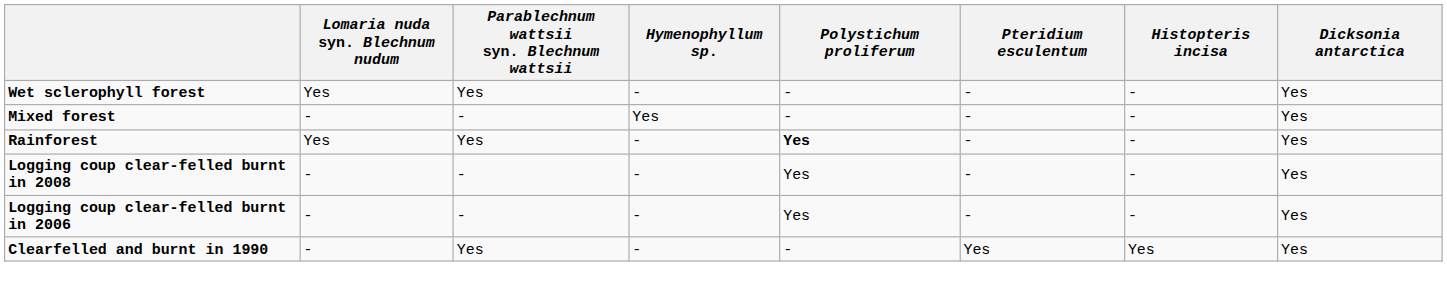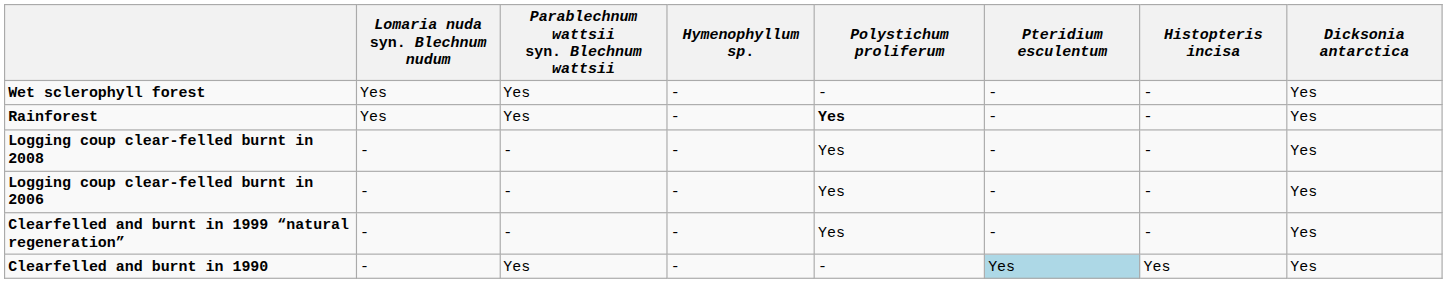- row: Mixed forest | - | - | Yes | - | - | - | Yes
+ row: Clearfelled and burnt in 1999 “natural regeneration” | - | - | - | Yes | - | - | Yes
Clearfelled and burnt in 1990 | Pteridium esculentum: no background -> lightblue background
